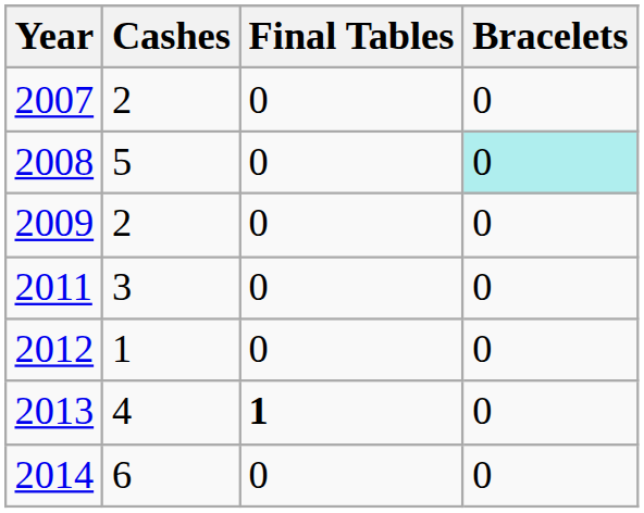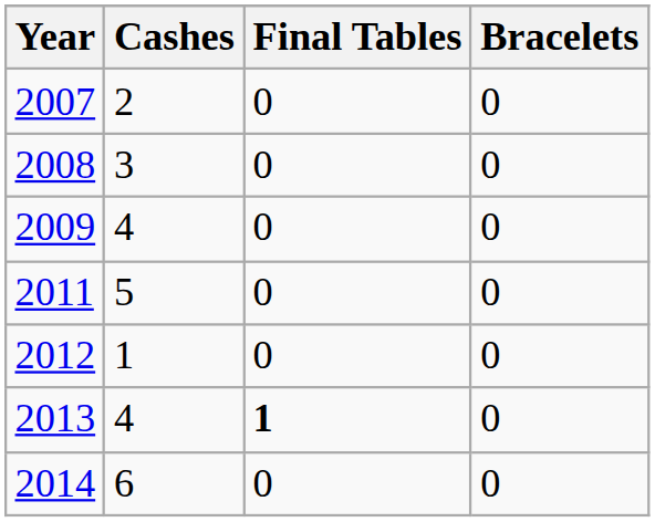2008 | Cashes: 5 -> 3
2008 | Bracelets: paleturquoise background -> no background
2009 | Cashes: 2 -> 4
2011 | Cashes: 3 -> 5
